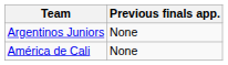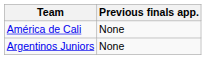rows swapped: Argentinos Juniors <-> América de Cali
